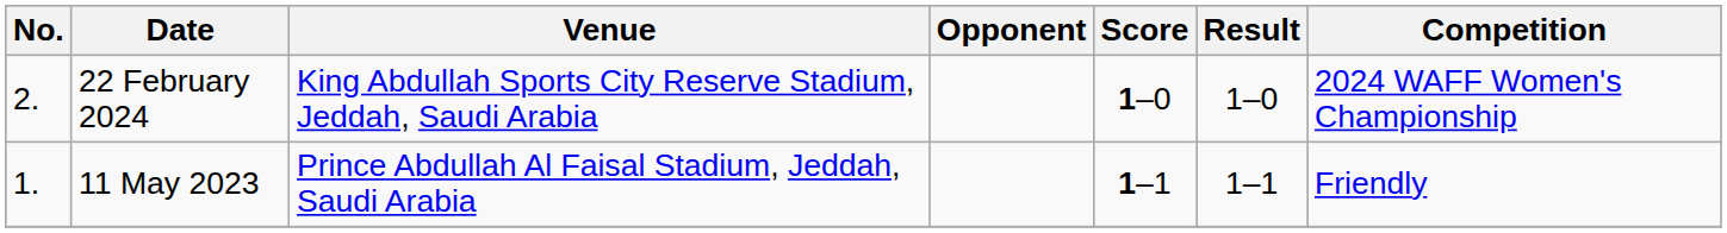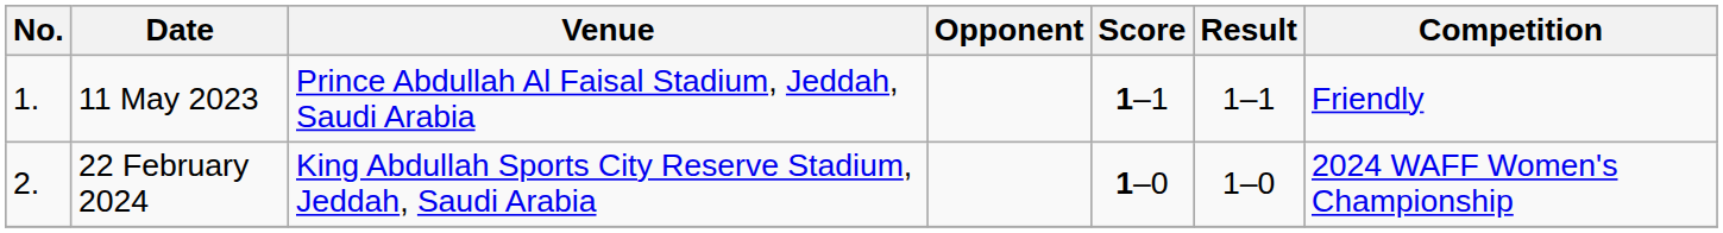rows swapped: 11 May 2023 <-> 22 February 2024
